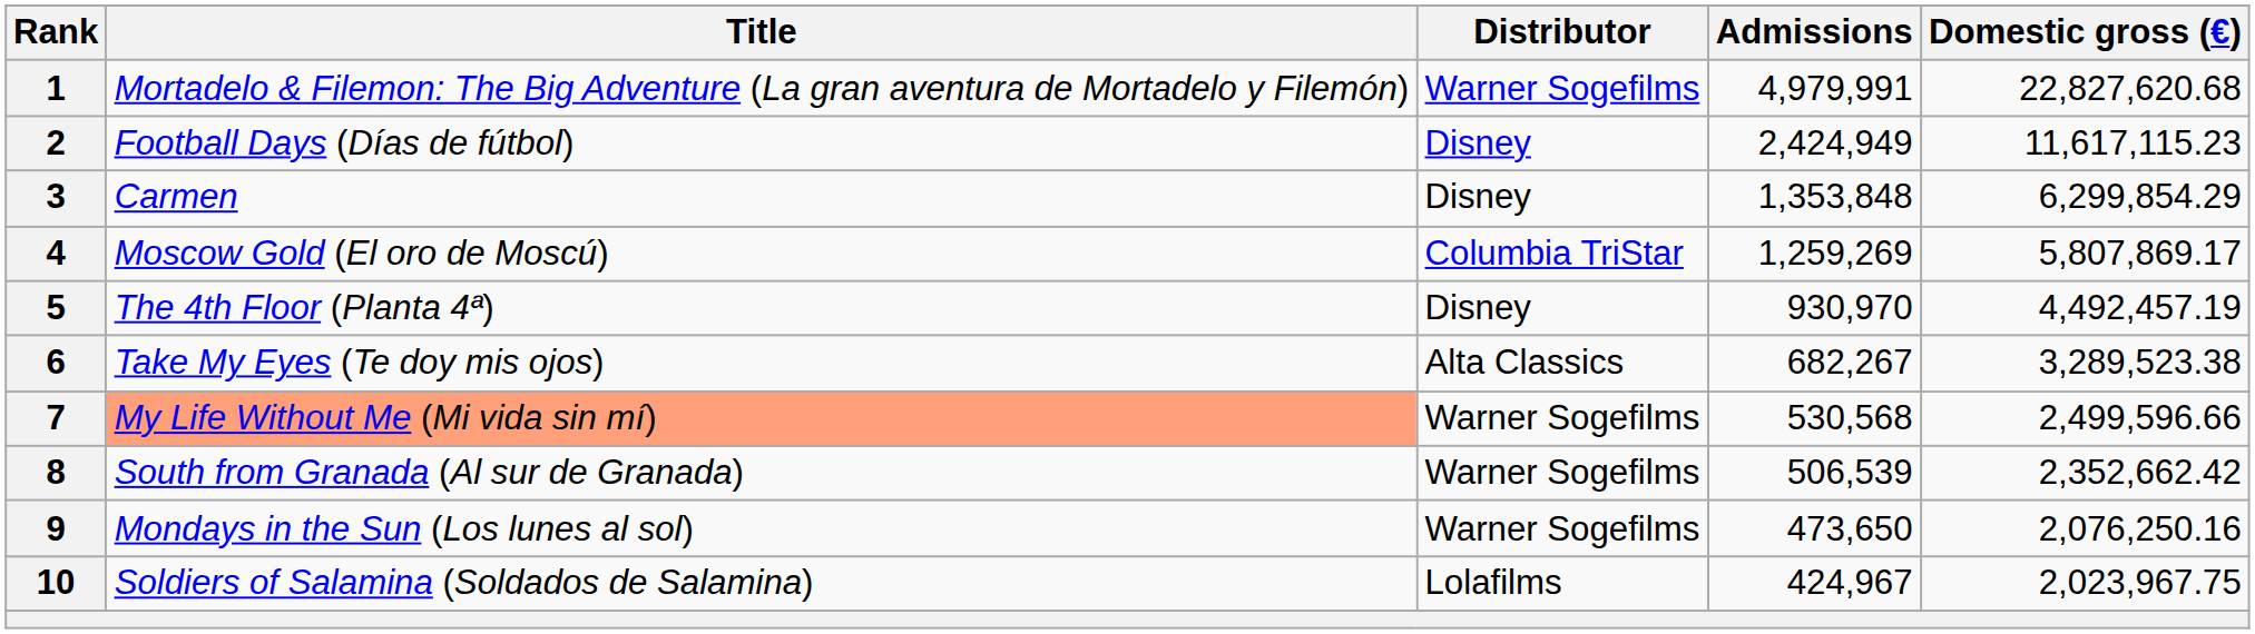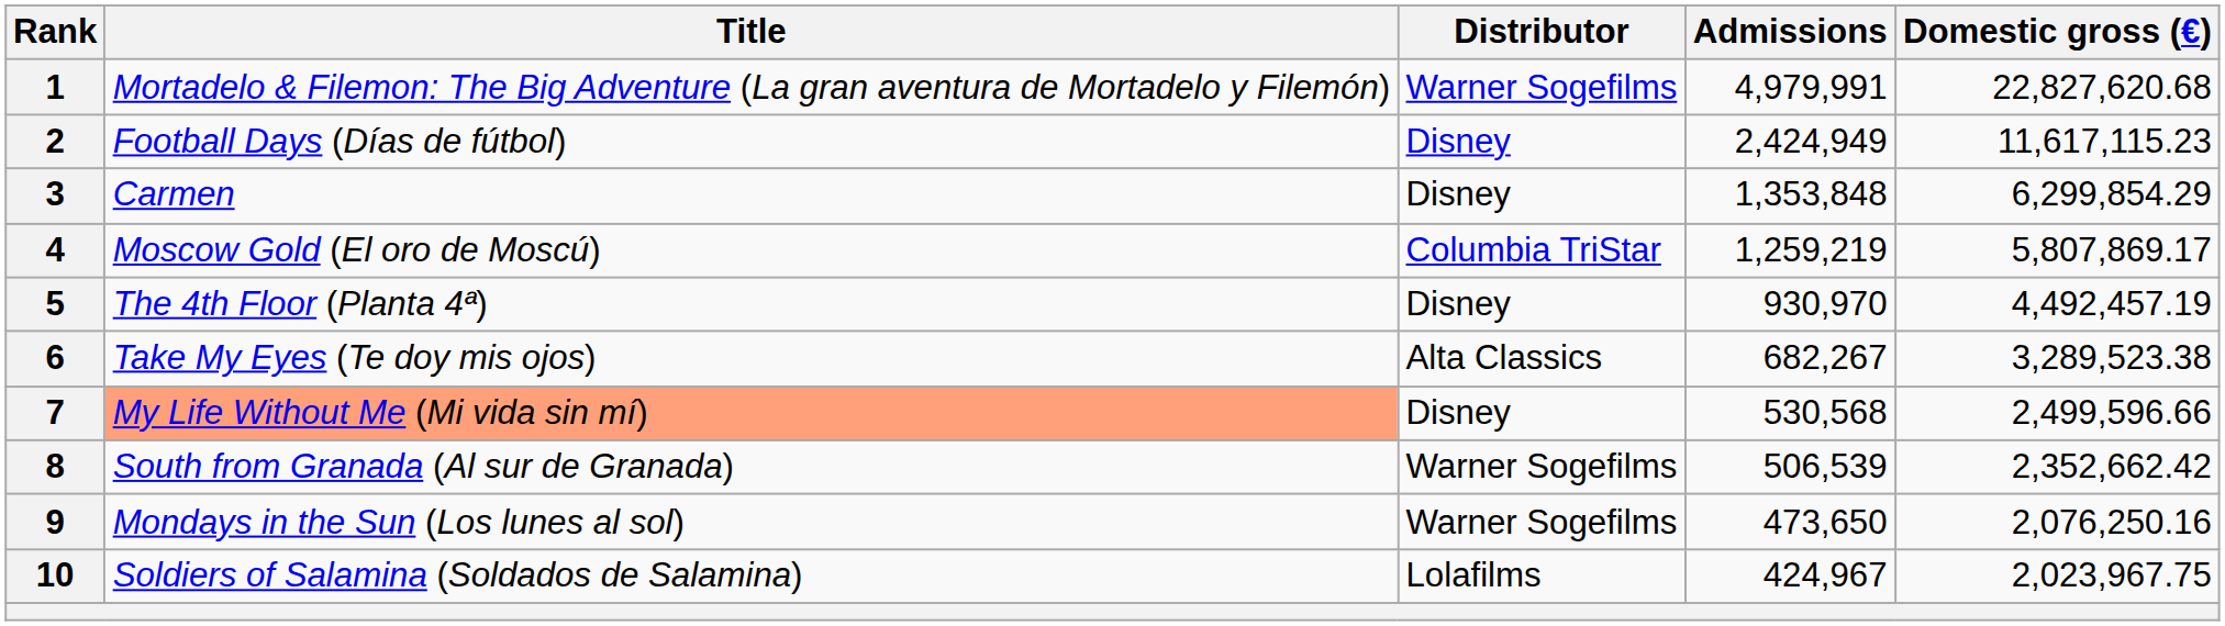4 | Admissions: 1,259,269 -> 1,259,219
7 | Distributor: Warner Sogefilms -> Disney
